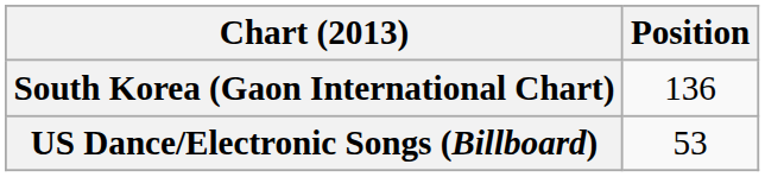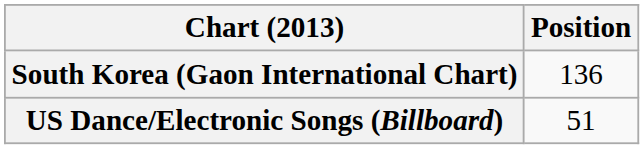US Dance/Electronic Songs (Billboard) | Position: 53 -> 51
